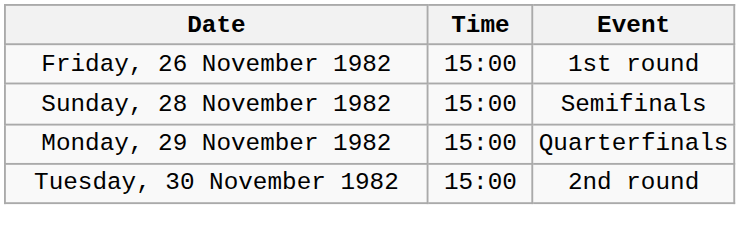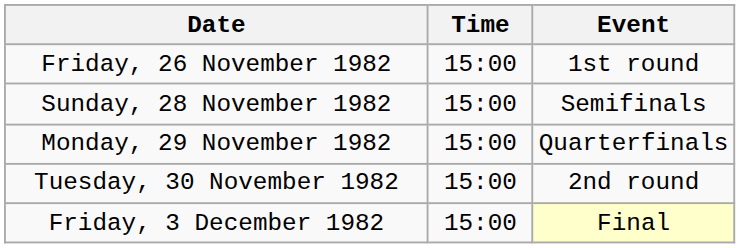+ row: Friday, 3 December 1982 | 15:00 | Final
